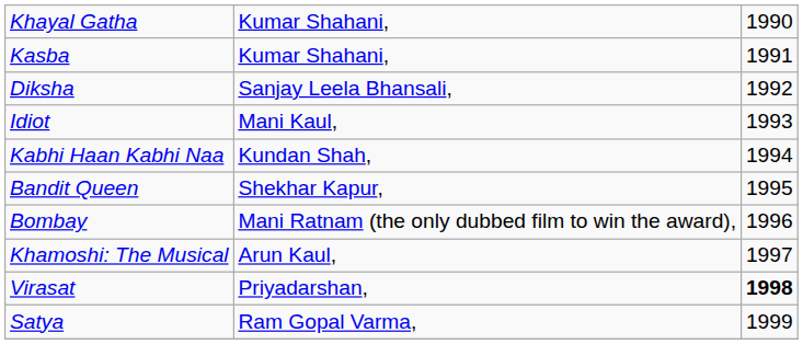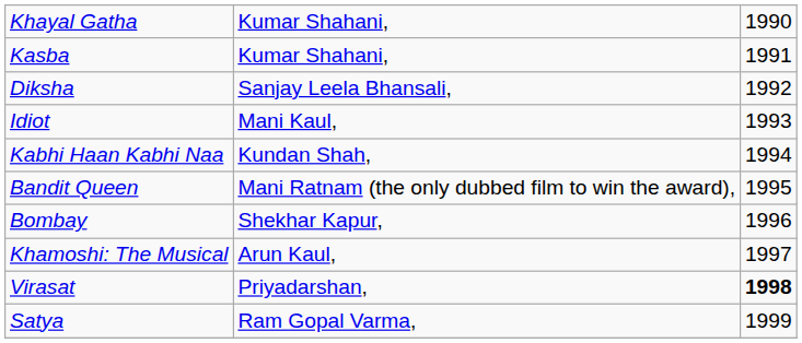Bandit Queen | column 2: Shekhar Kapur, -> Mani Ratnam (the only dubbed film to win the award),
Bombay | column 2: Mani Ratnam (the only dubbed film to win the award), -> Shekhar Kapur,
